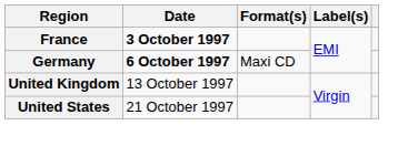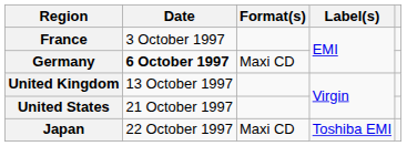France | Date: bold -> normal
+ row: Japan | 22 October 1997 | Maxi CD | Toshiba EMI
